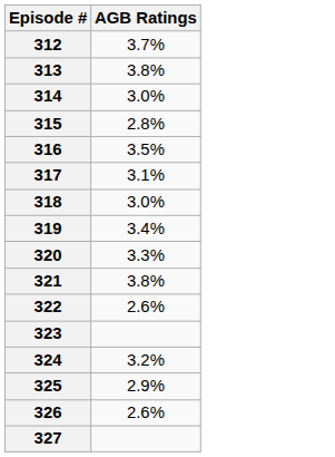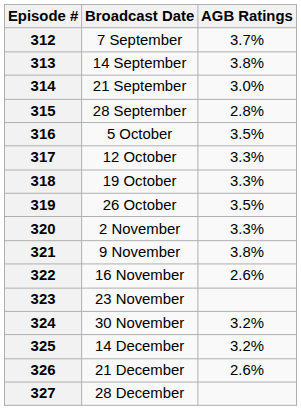+ column: Broadcast Date | 7 September | 14 September | 21 September | 28 September | 5 October | 12 October | 19 October | 26 October | 2 November | 9 November | 16 November | 23 November | 30 November | 14 December | 21 December | 28 December
317 | AGB Ratings: 3.1% -> 3.3%
318 | AGB Ratings: 3.0% -> 3.3%
319 | AGB Ratings: 3.4% -> 3.5%
325 | AGB Ratings: 2.9% -> 3.2%
